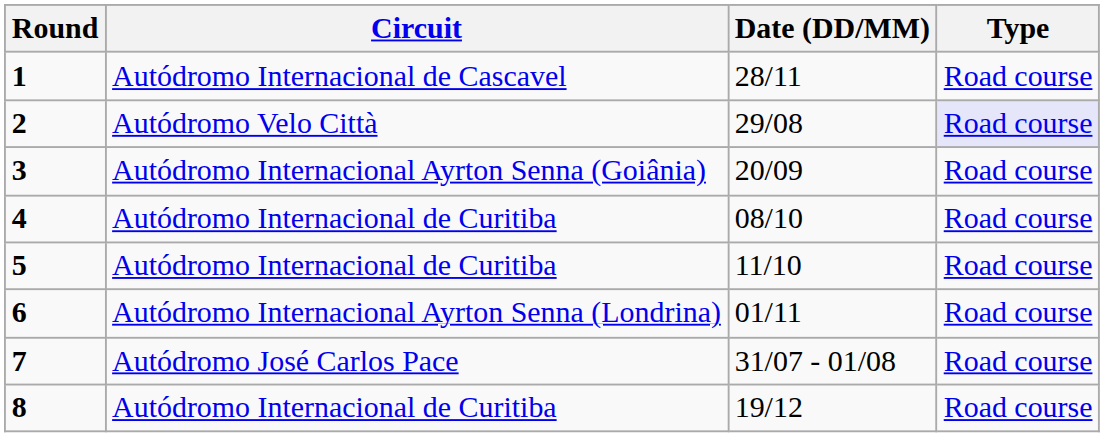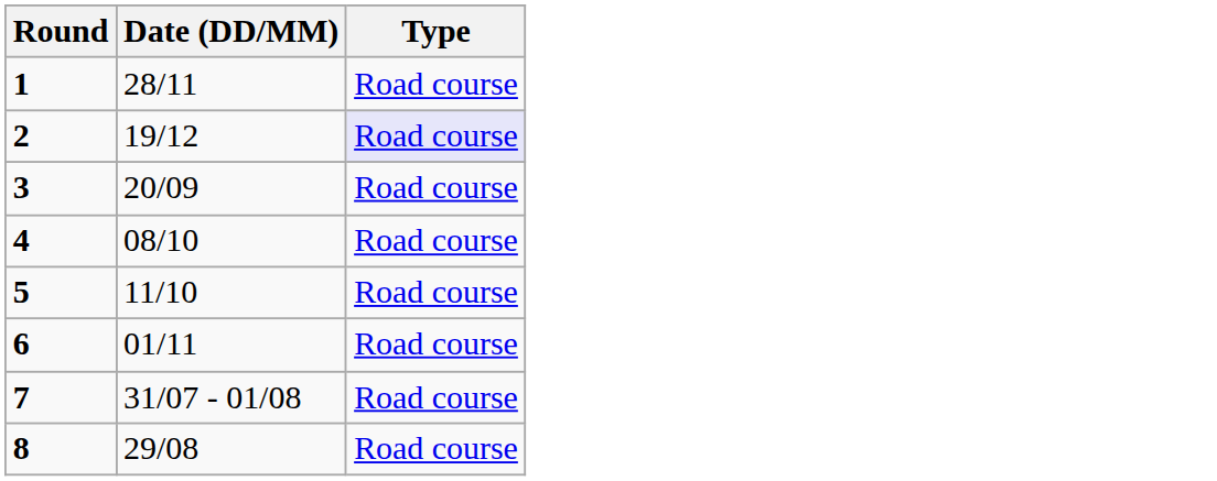- column: Circuit | Autódromo Internacional de Cascavel | Autódromo Velo Città | Autódromo Internacional Ayrton Senna (Goiânia) | Autódromo Internacional de Curitiba | Autódromo Internacional de Curitiba | Autódromo Internacional Ayrton Senna (Londrina) | Autódromo José Carlos Pace | Autódromo Internacional de Curitiba
2 | Date (DD/MM): 29/08 -> 19/12
8 | Date (DD/MM): 19/12 -> 29/08
